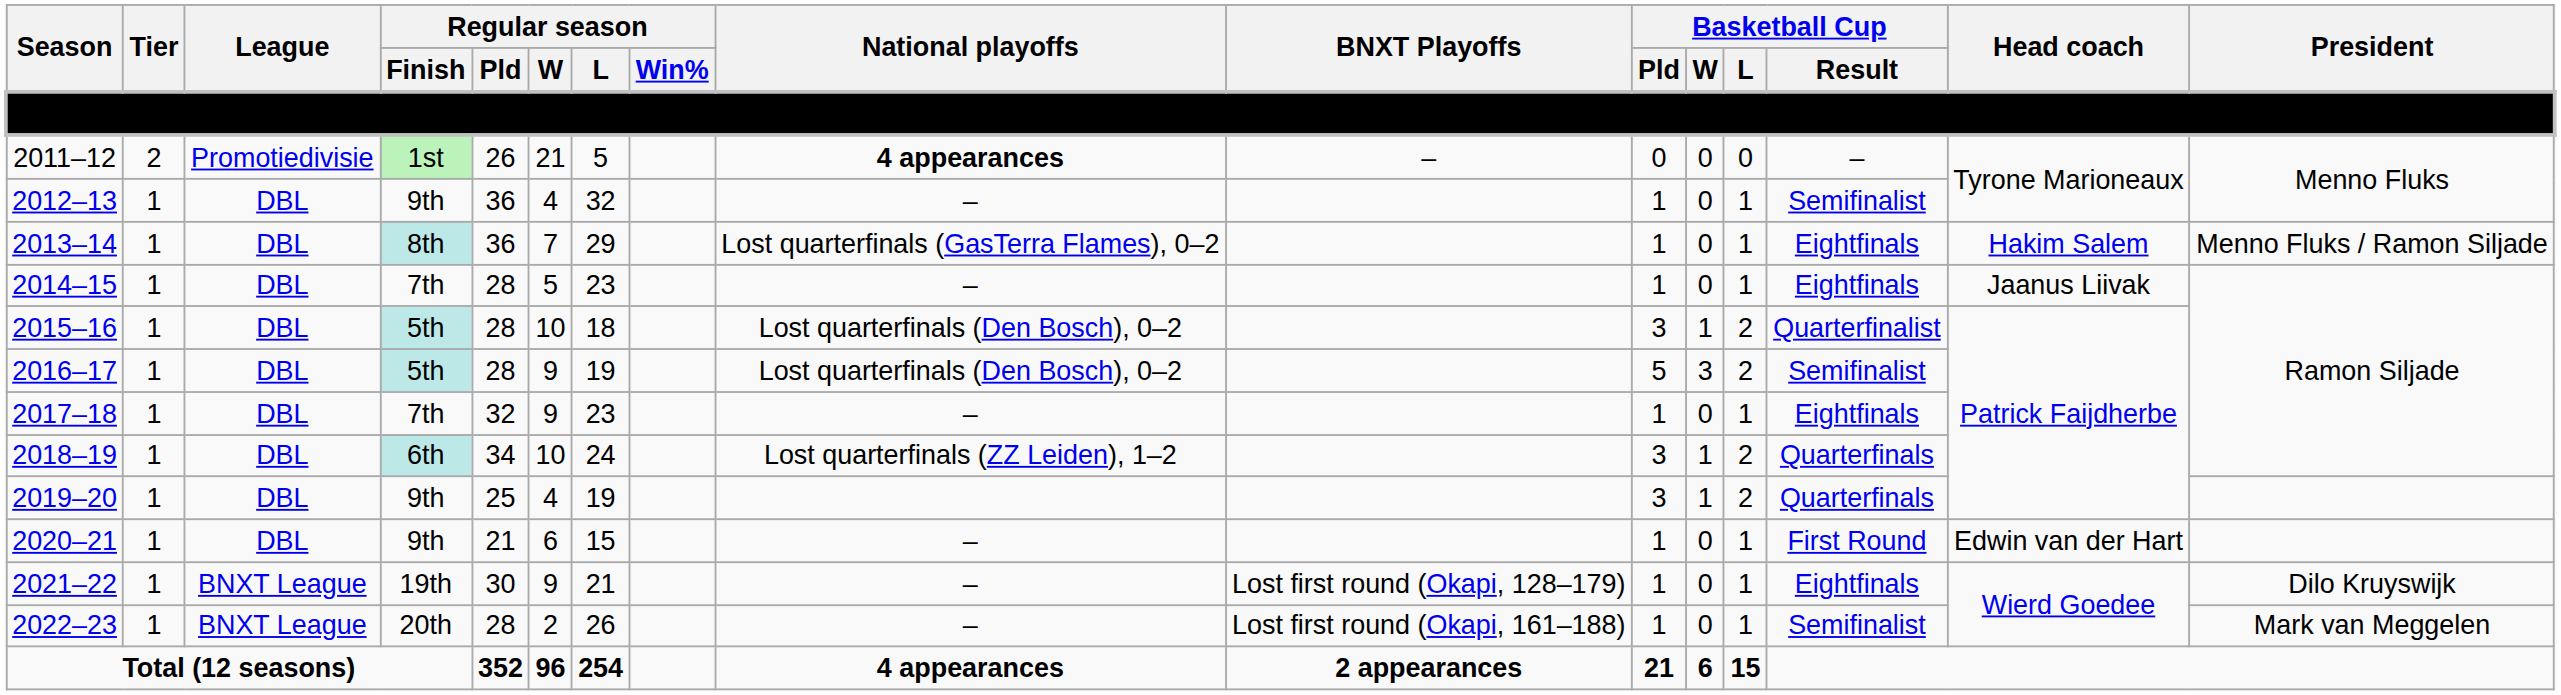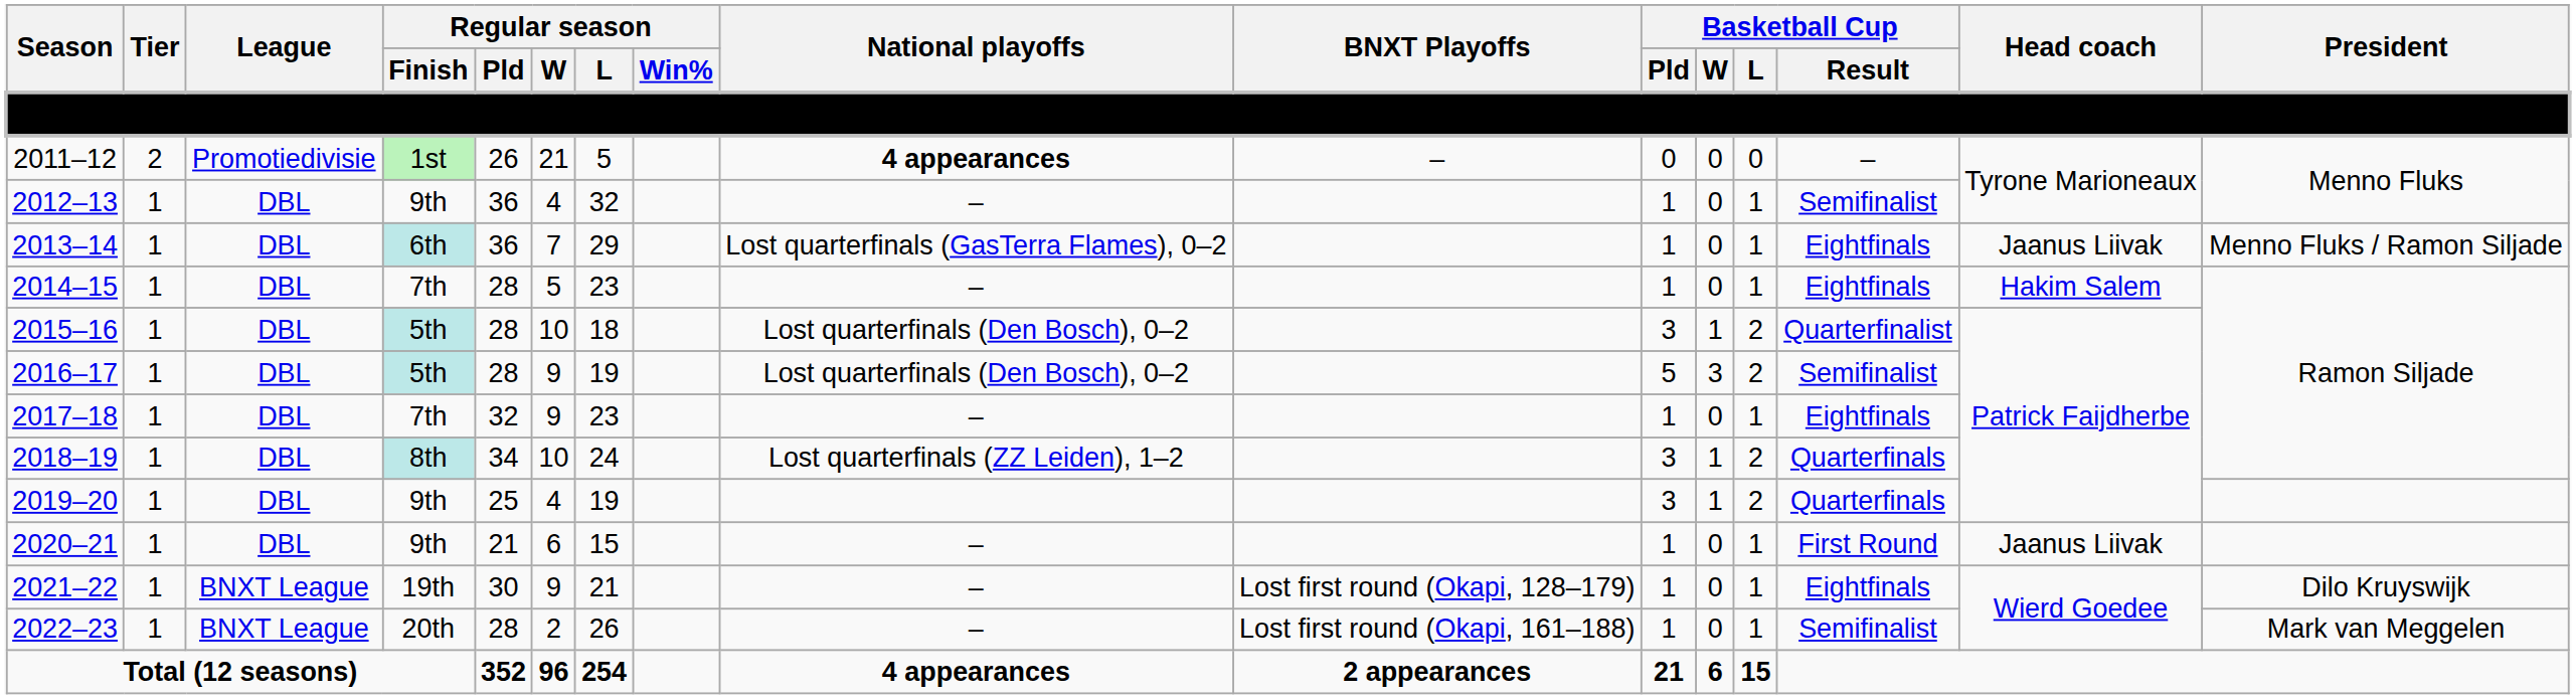2013–14 | Regular season / Finish: 8th -> 6th
2013–14 | Head coach: Hakim Salem -> Jaanus Liivak
2014–15 | Head coach: Jaanus Liivak -> Hakim Salem
2018–19 | Regular season / Finish: 6th -> 8th
2020–21 | Head coach: Edwin van der Hart -> Jaanus Liivak
